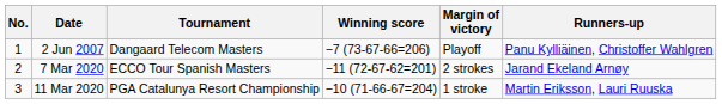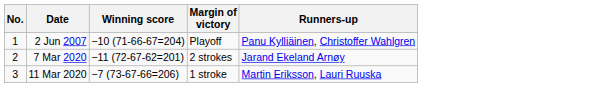- column: Tournament | Dangaard Telecom Masters | ECCO Tour Spanish Masters | PGA Catalunya Resort Championship
2 Jun 2007 | Winning score: −7 (73-67-66=206) -> −10 (71-66-67=204)
11 Mar 2020 | Winning score: −10 (71-66-67=204) -> −7 (73-67-66=206)
